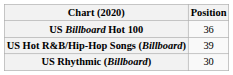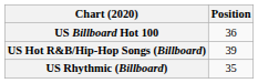US Rhythmic (Billboard) | Position: 30 -> 35
